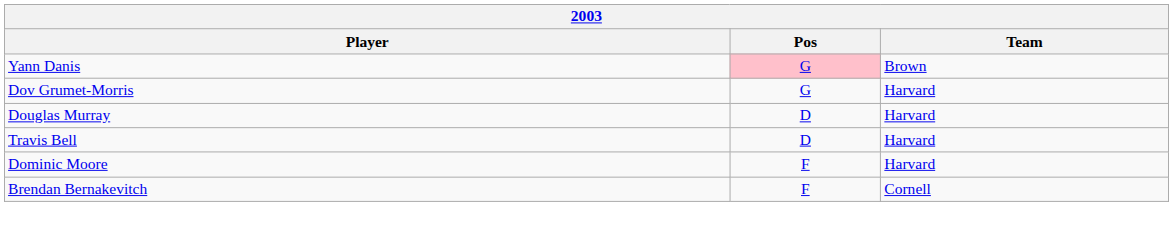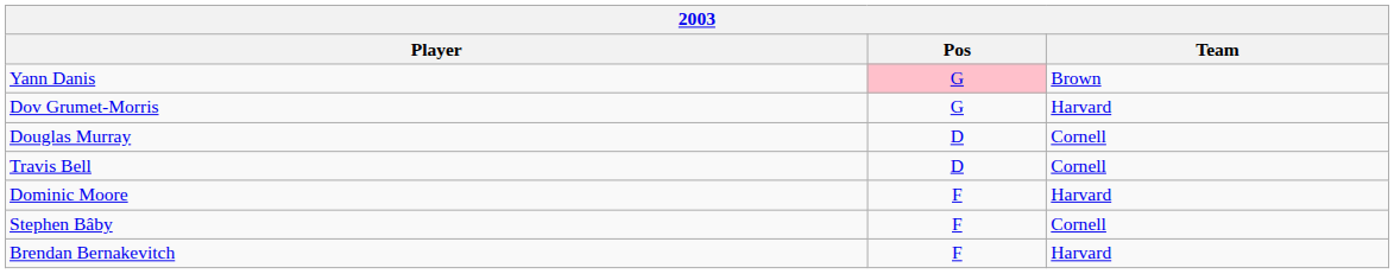Douglas Murray | Team: Harvard -> Cornell
Travis Bell | Team: Harvard -> Cornell
+ row: Stephen Bâby | F | Cornell
Brendan Bernakevitch | Team: Cornell -> Harvard
